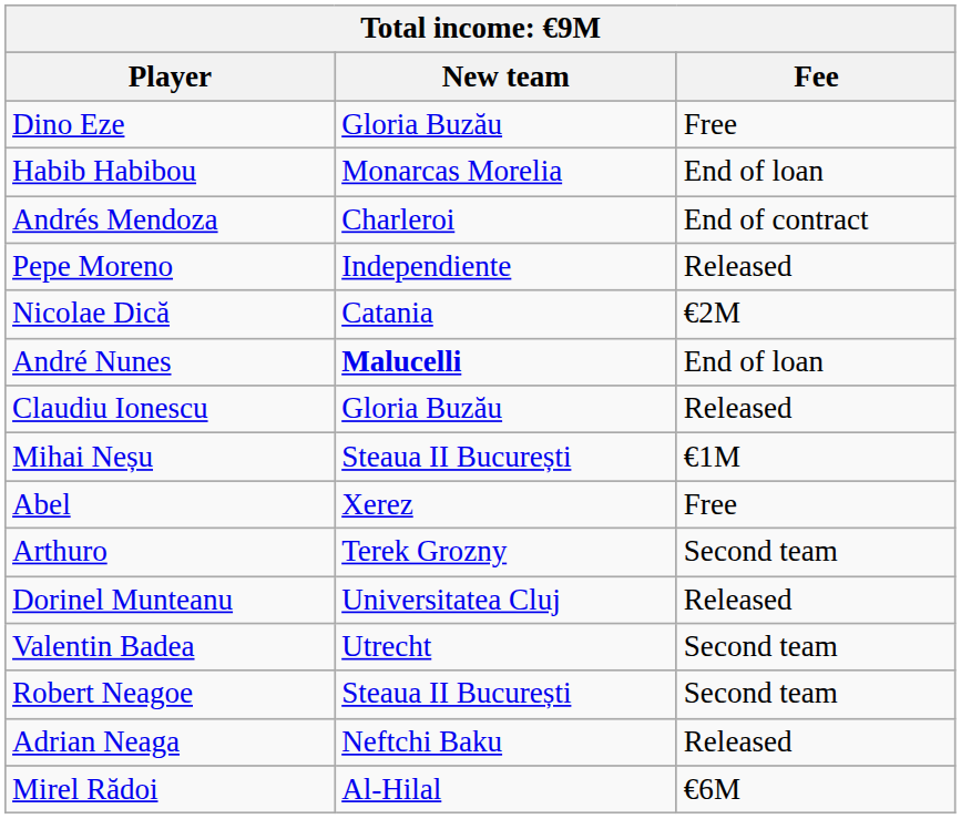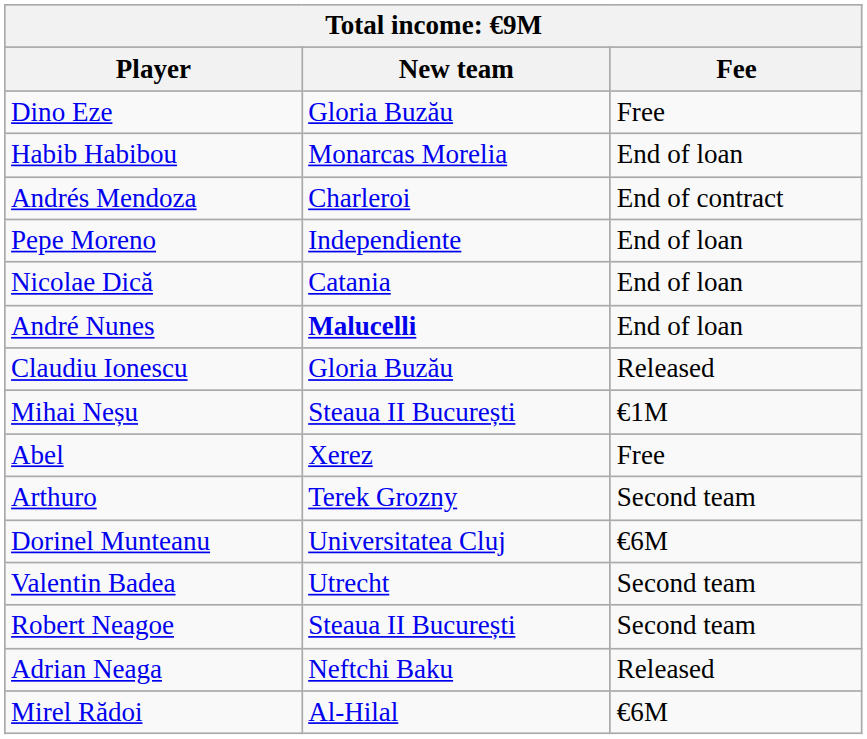Pepe Moreno | Fee: Released -> End of loan
Nicolae Dică | Fee: €2M -> End of loan
Dorinel Munteanu | Fee: Released -> €6M
